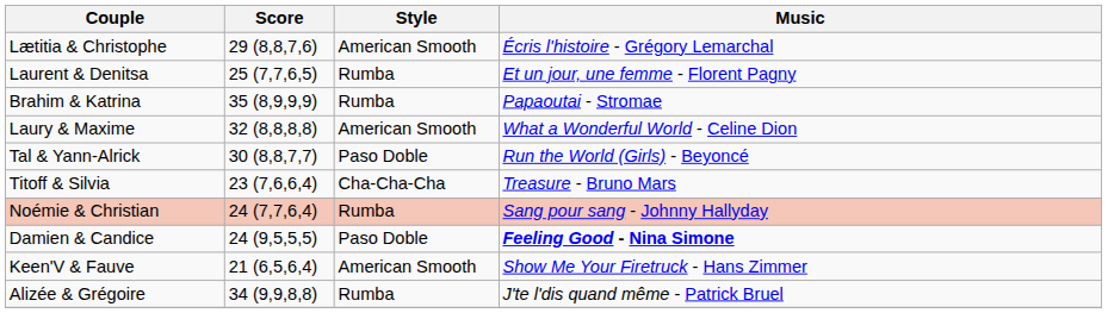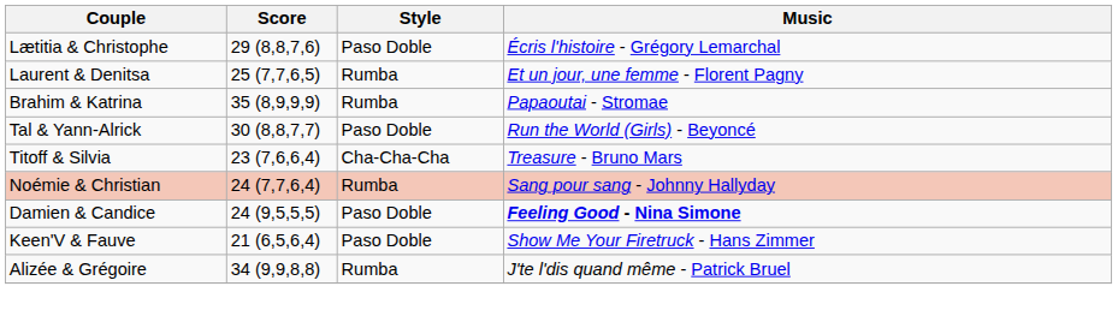Lætitia & Christophe | Style: American Smooth -> Paso Doble
- row: Laury & Maxime | 32 (8,8,8,8) | American Smooth | What a Wonderful World - Celine Dion
Keen'V & Fauve | Style: American Smooth -> Paso Doble
